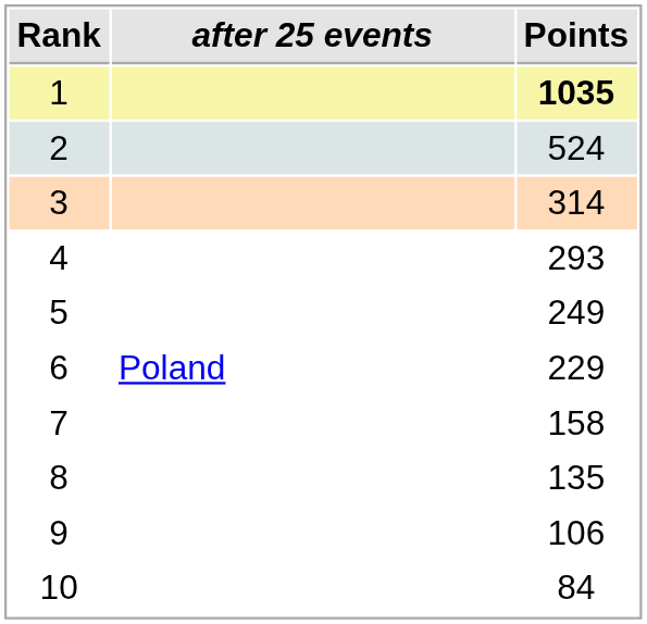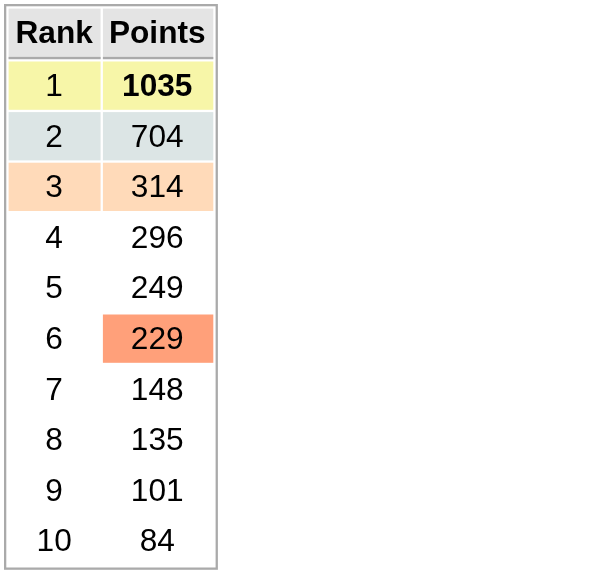- column: after 25 events | Poland
2 | Points: 524 -> 704
4 | Points: 293 -> 296
6 | Points: no background -> lightsalmon background
7 | Points: 158 -> 148
9 | Points: 106 -> 101
